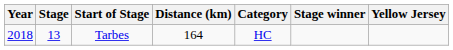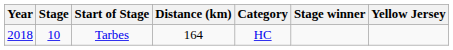Tarbes | Stage: 13 -> 10
